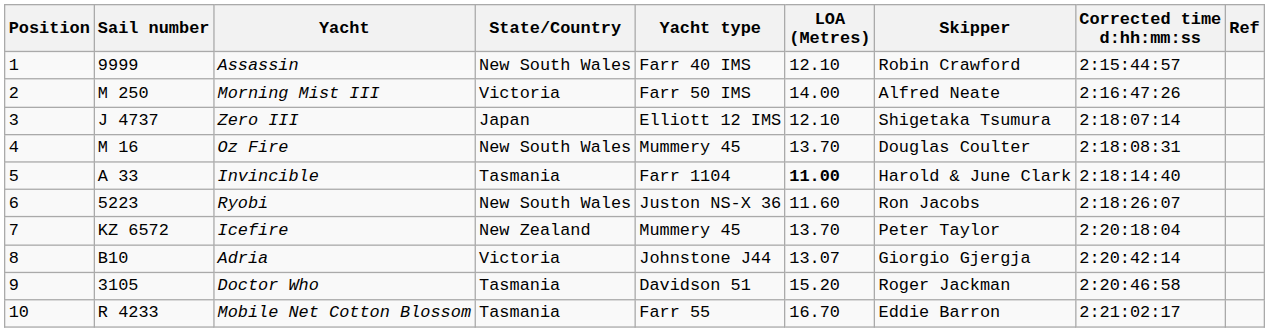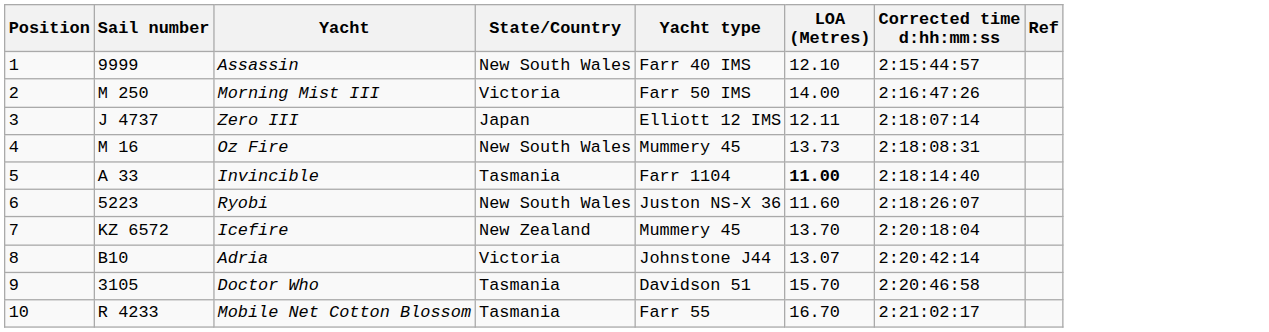- column: Skipper | Robin Crawford | Alfred Neate | Shigetaka Tsumura | Douglas Coulter | Harold & June Clark | Ron Jacobs | Peter Taylor | Giorgio Gjergja | Roger Jackman | Eddie Barron
Zero III | LOA (Metres): 12.10 -> 12.11
Oz Fire | LOA (Metres): 13.70 -> 13.73
Doctor Who | LOA (Metres): 15.20 -> 15.70
